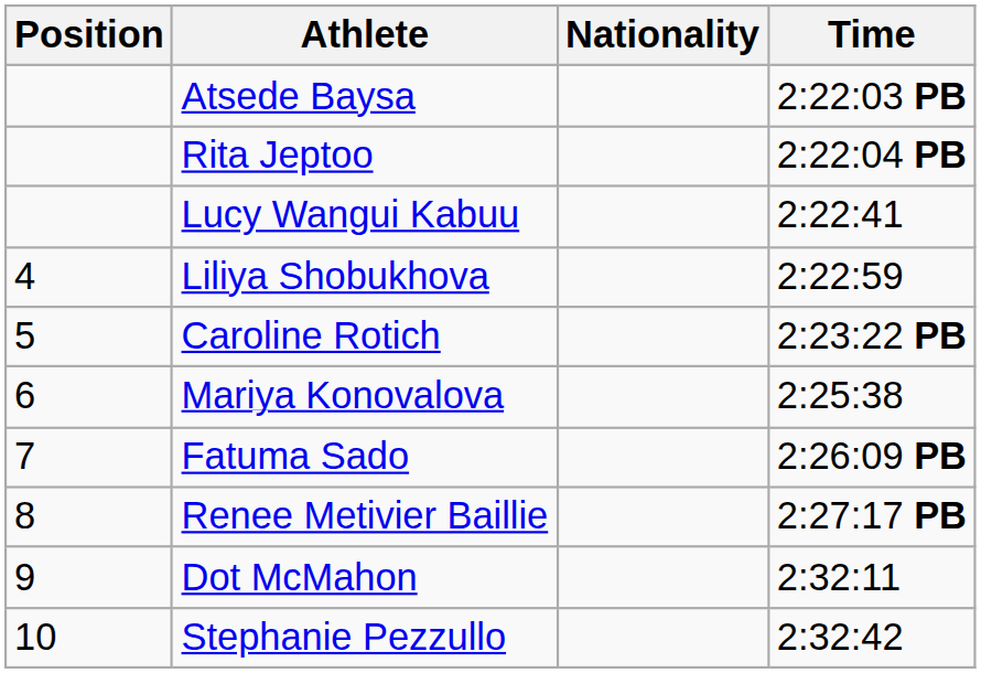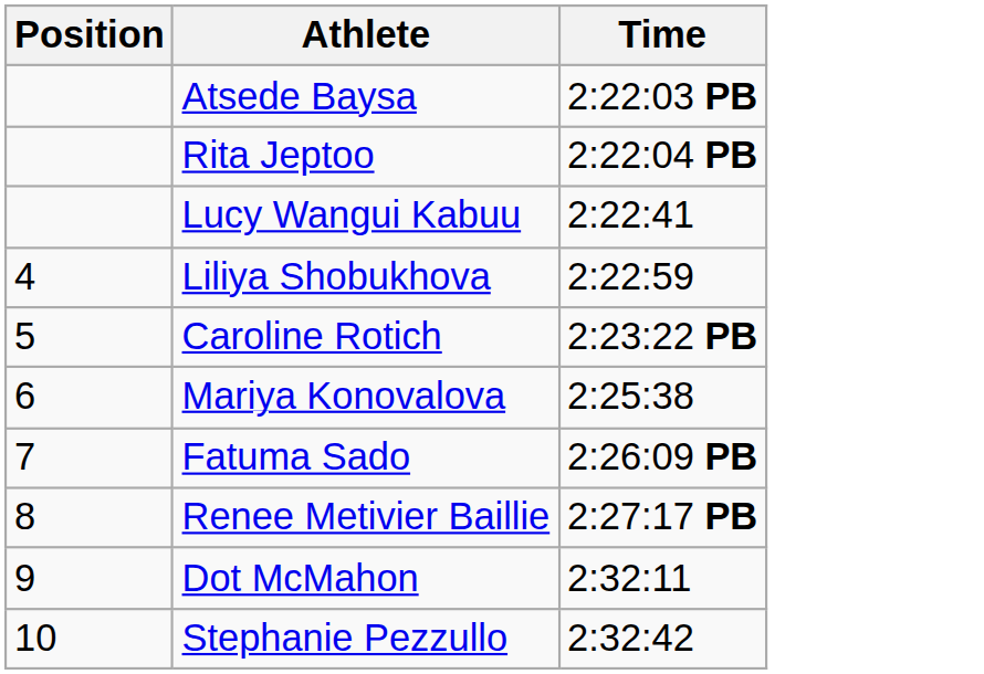- column: Nationality
